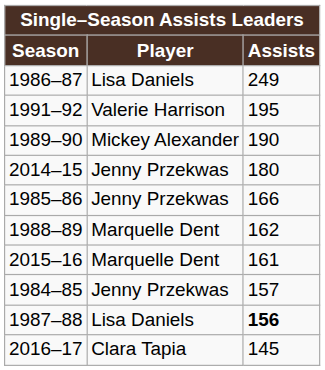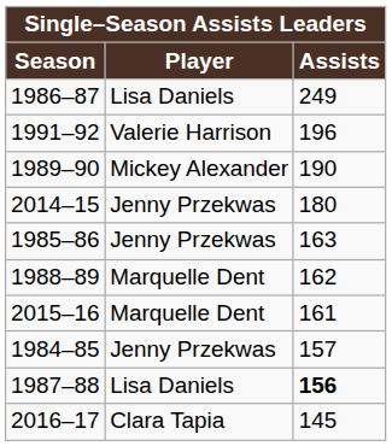1991–92 | Assists: 195 -> 196
1985–86 | Assists: 166 -> 163
